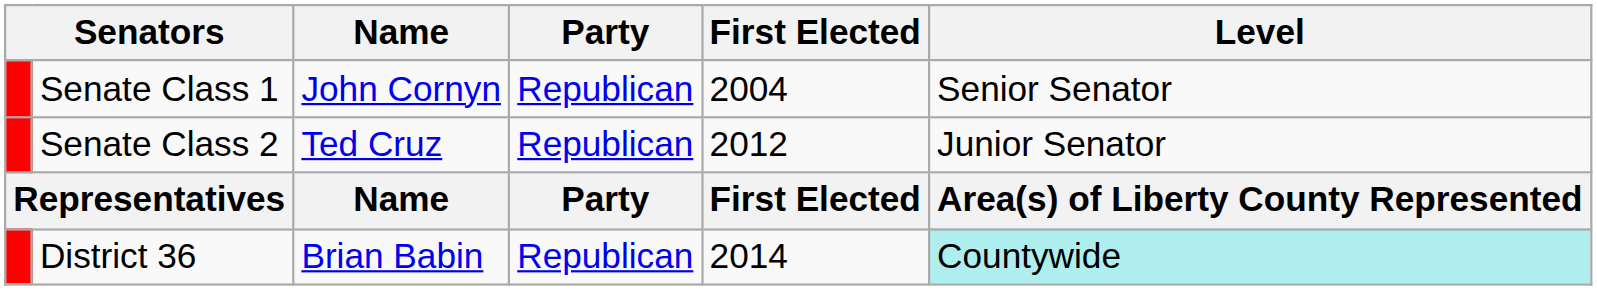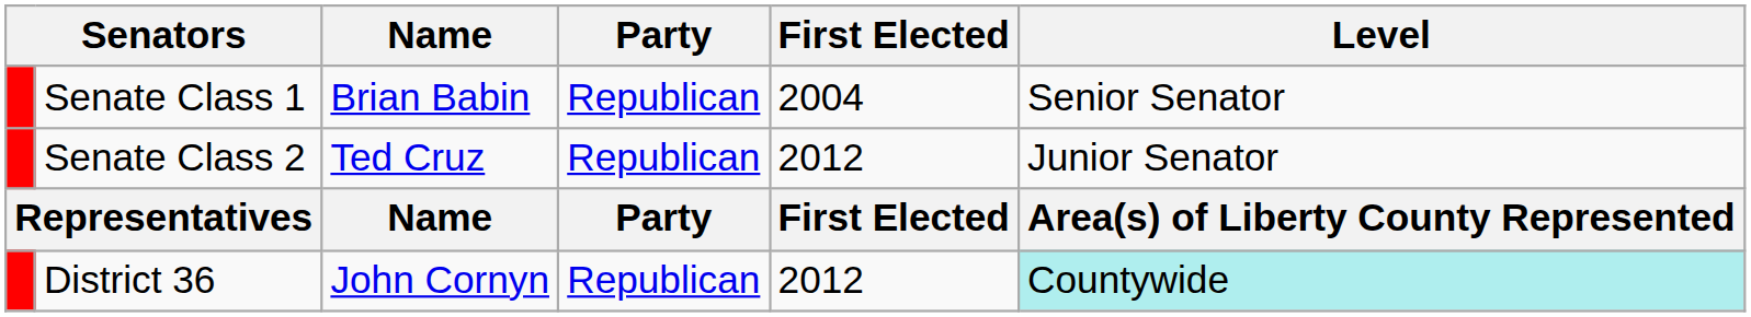Senate Class 1 | Name: John Cornyn -> Brian Babin
District 36 | Name: Brian Babin -> John Cornyn
District 36 | First Elected: 2014 -> 2012
